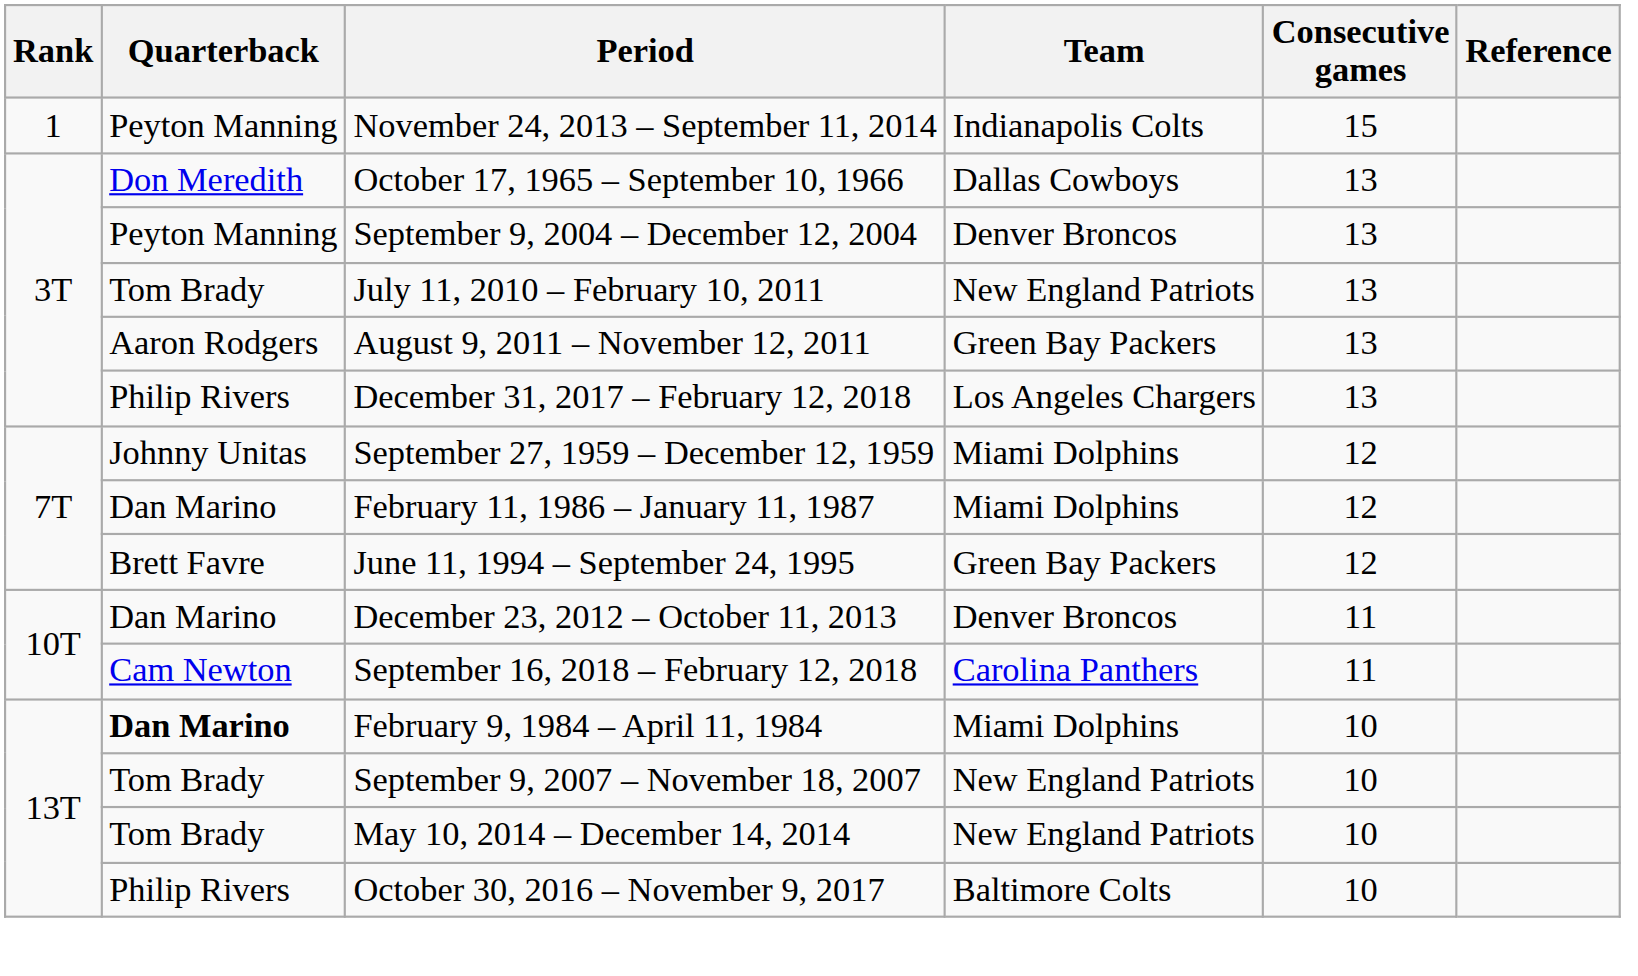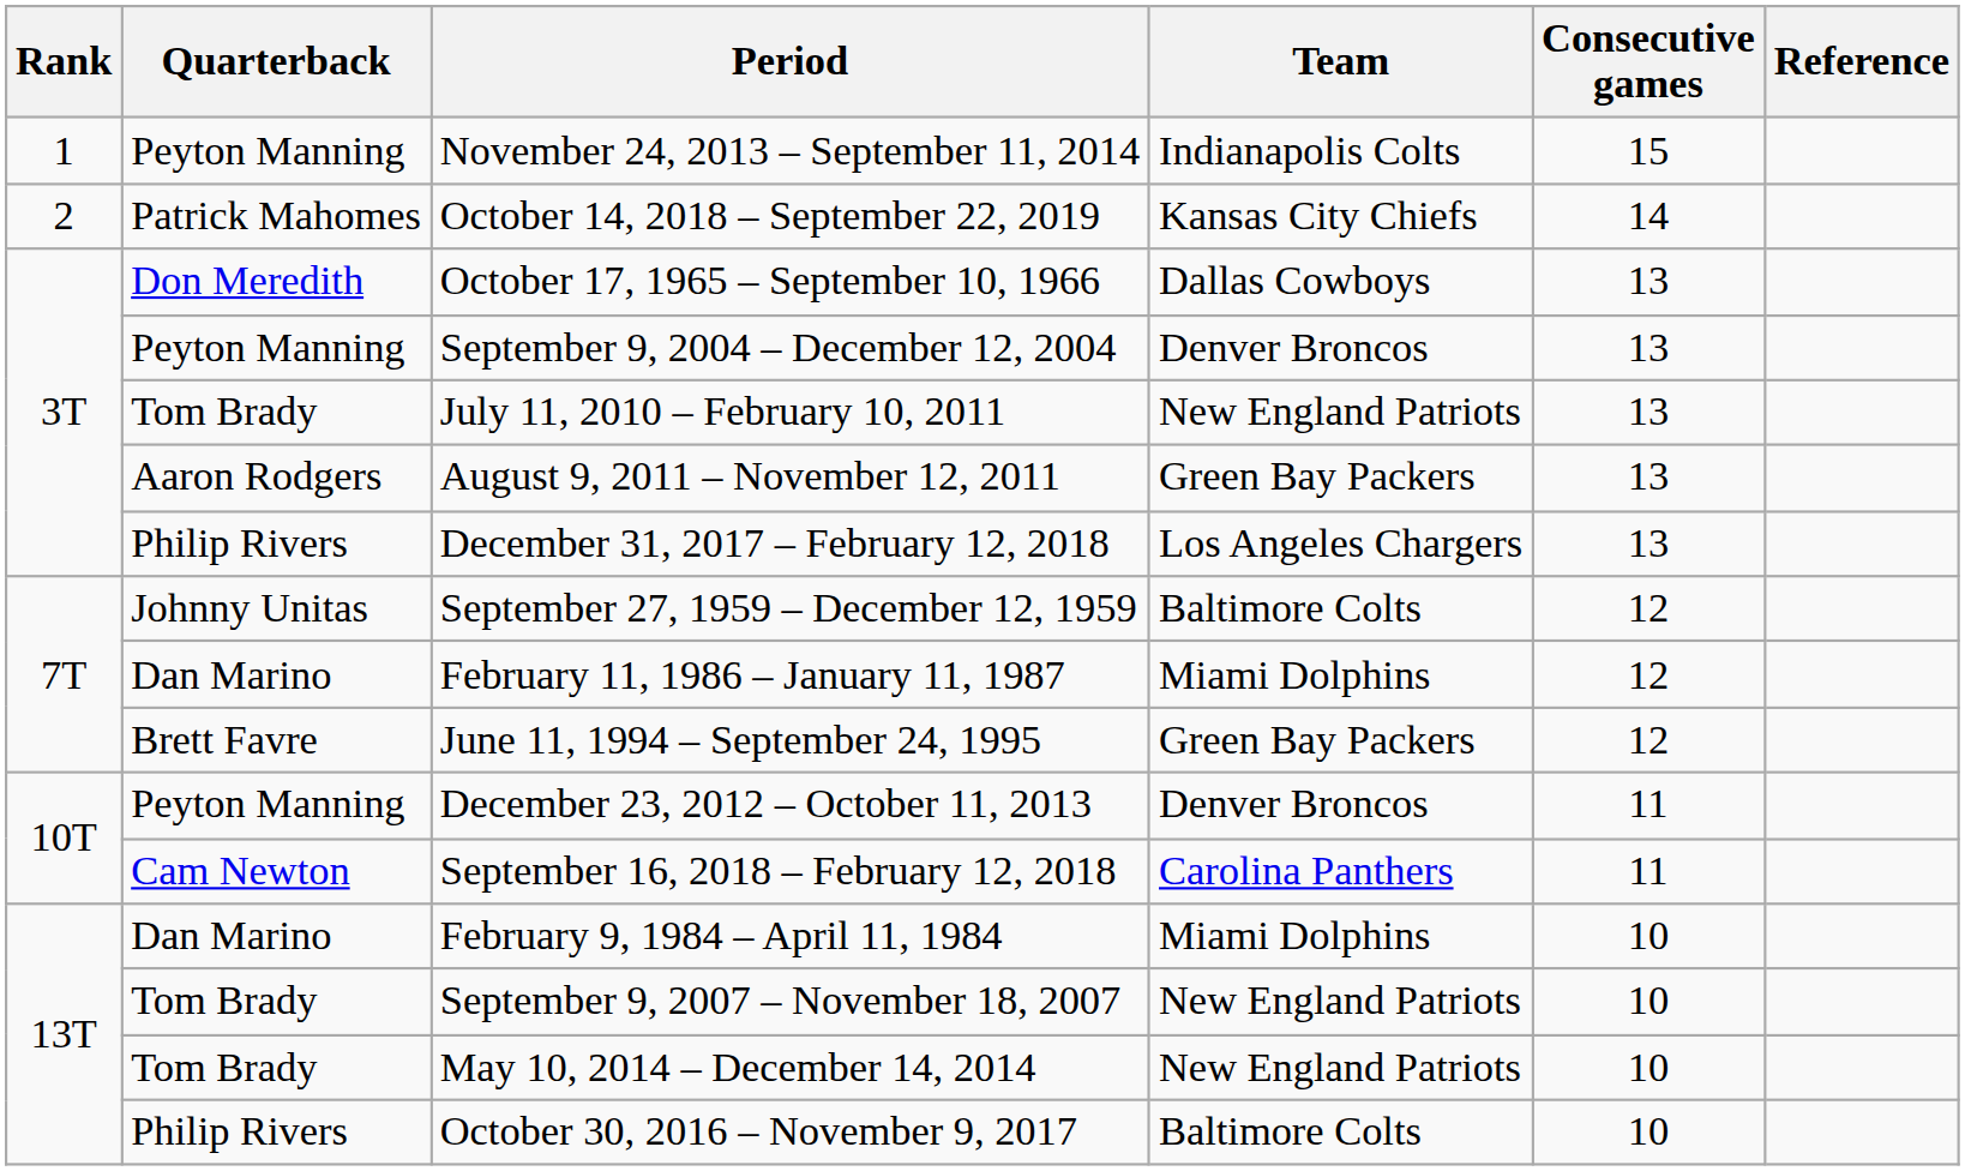+ row: 2 | Patrick Mahomes | October 14, 2018 – September 22, 2019 | Kansas City Chiefs | 14
September 27, 1959 – December 12, 1959 | Team: Miami Dolphins -> Baltimore Colts
December 23, 2012 – October 11, 2013 | Quarterback: Dan Marino -> Peyton Manning
February 9, 1984 – April 11, 1984 | Quarterback: bold -> normal
